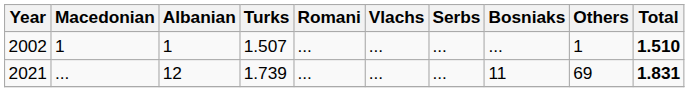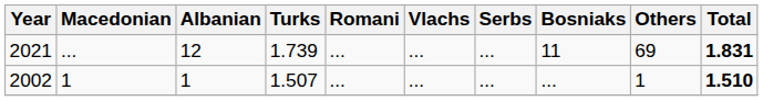rows swapped: 2002 <-> 2021
